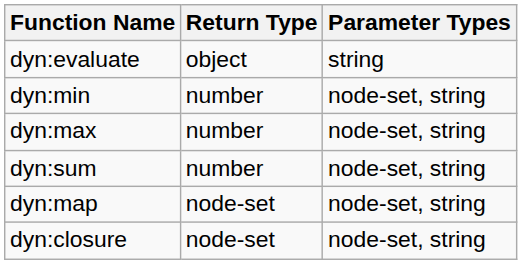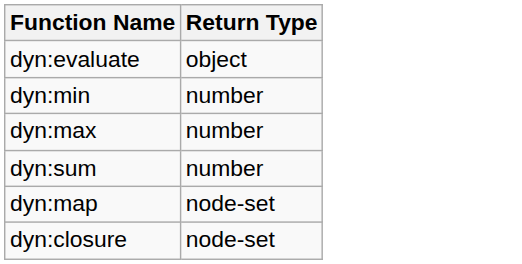- column: Parameter Types | string | node-set, string | node-set, string | node-set, string | node-set, string | node-set, string
